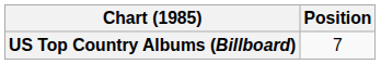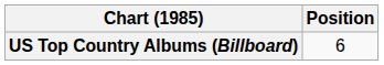US Top Country Albums (Billboard) | Position: 7 -> 6
